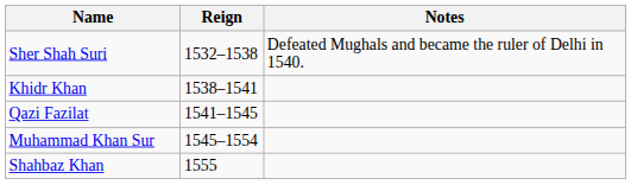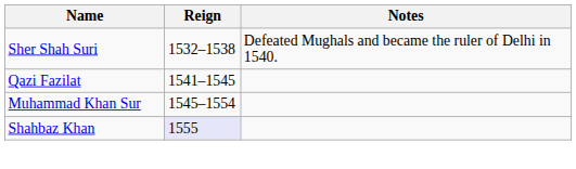- row: Khidr Khan | 1538–1541
Shahbaz Khan | Reign: no background -> lavender background
